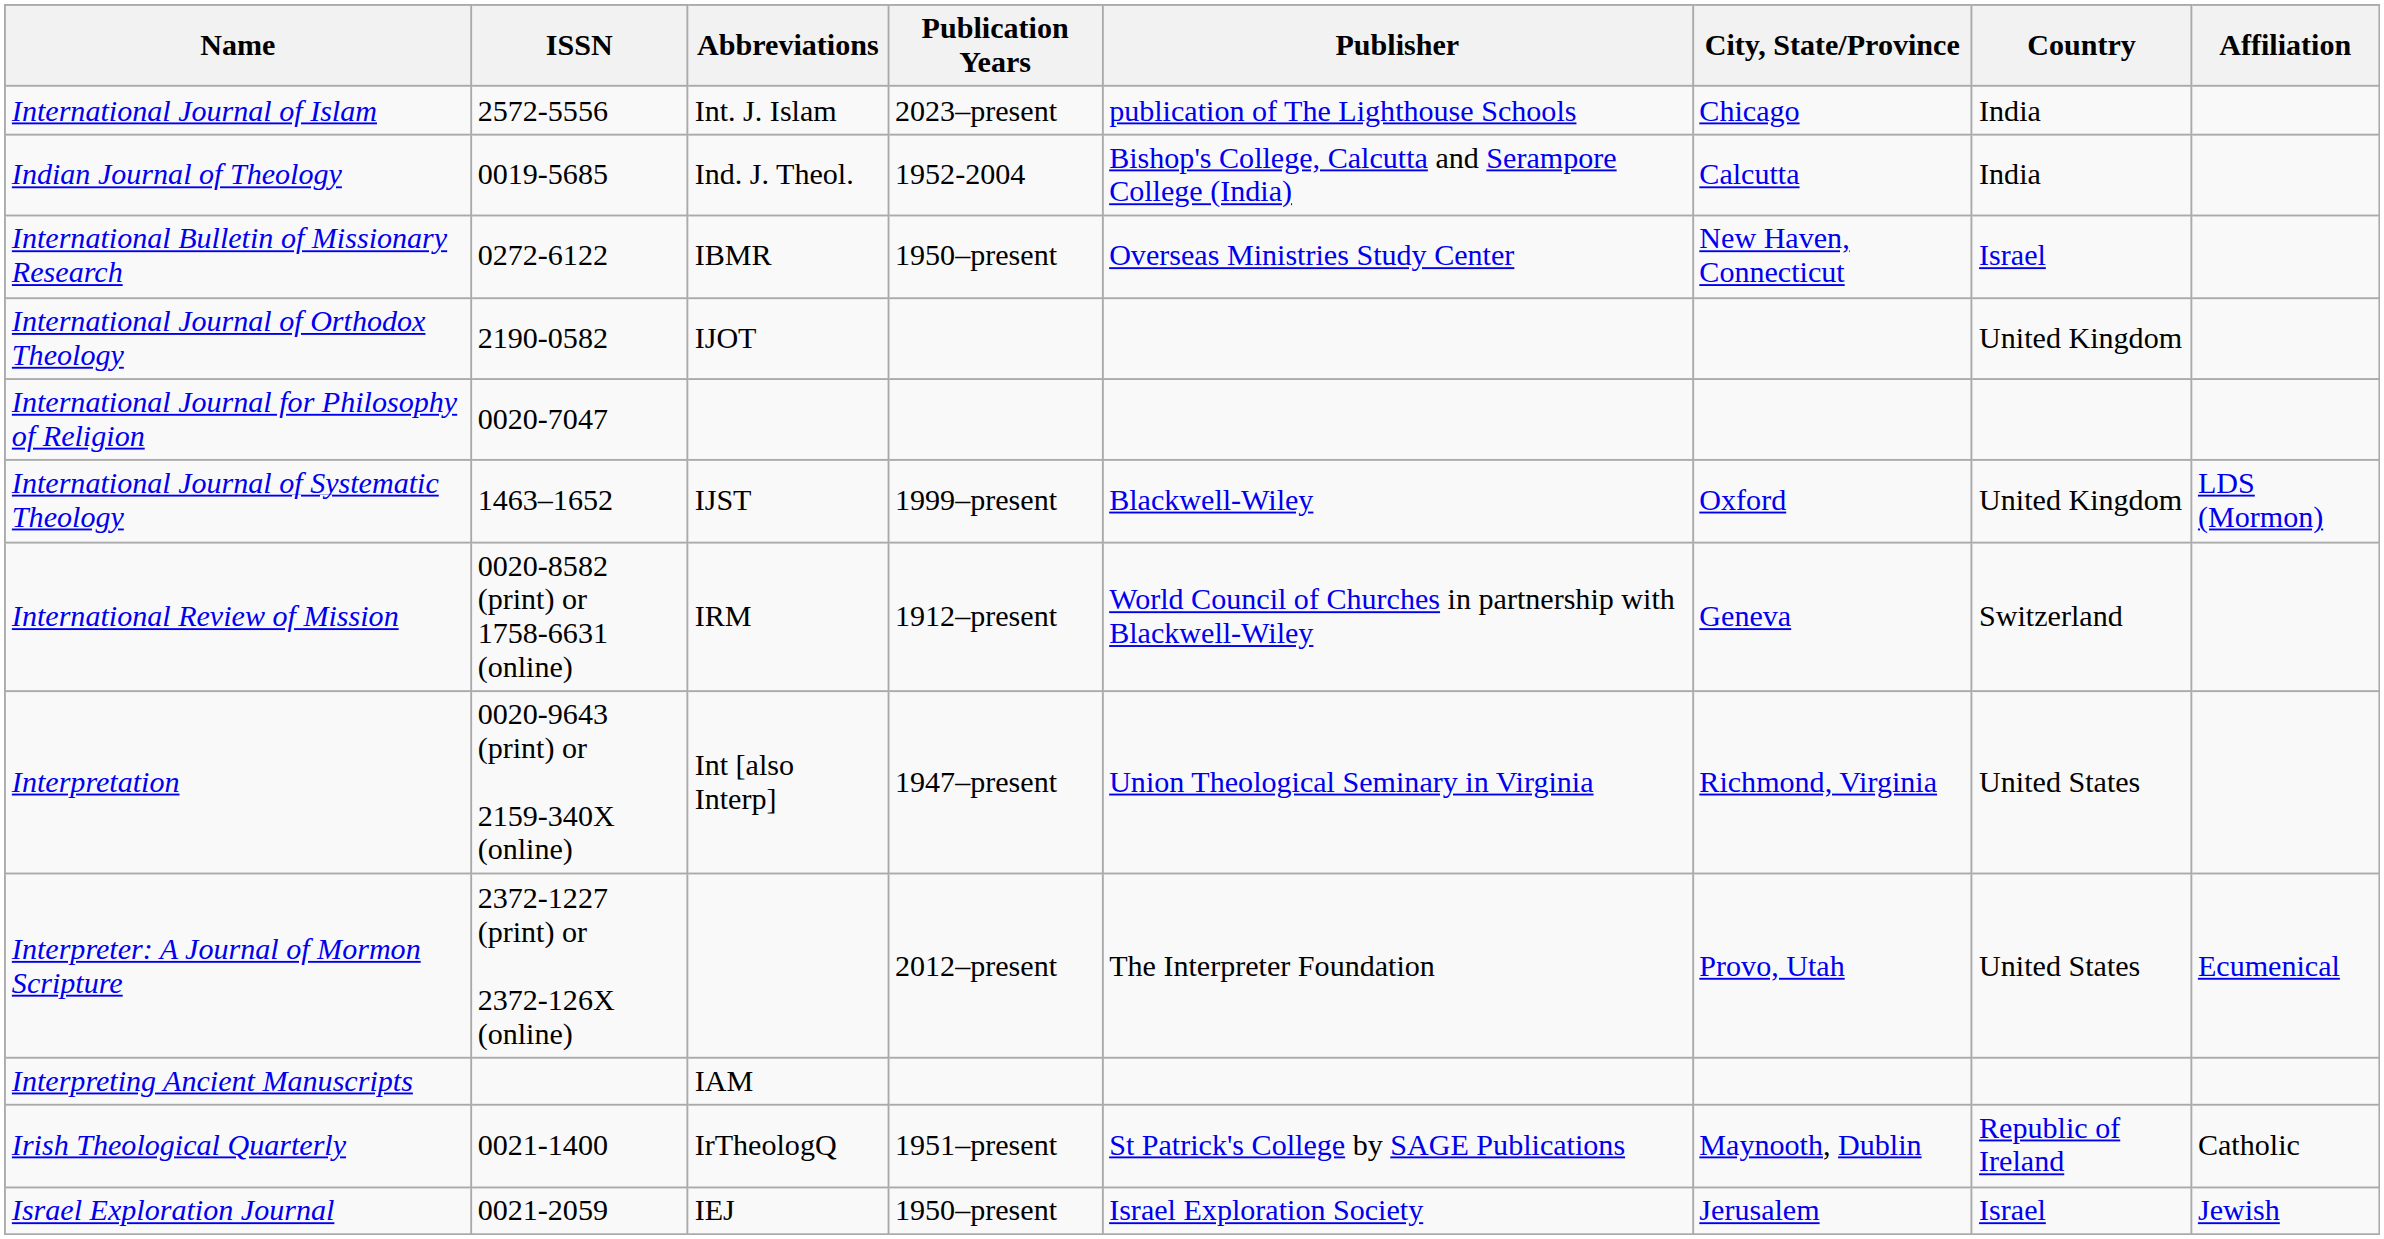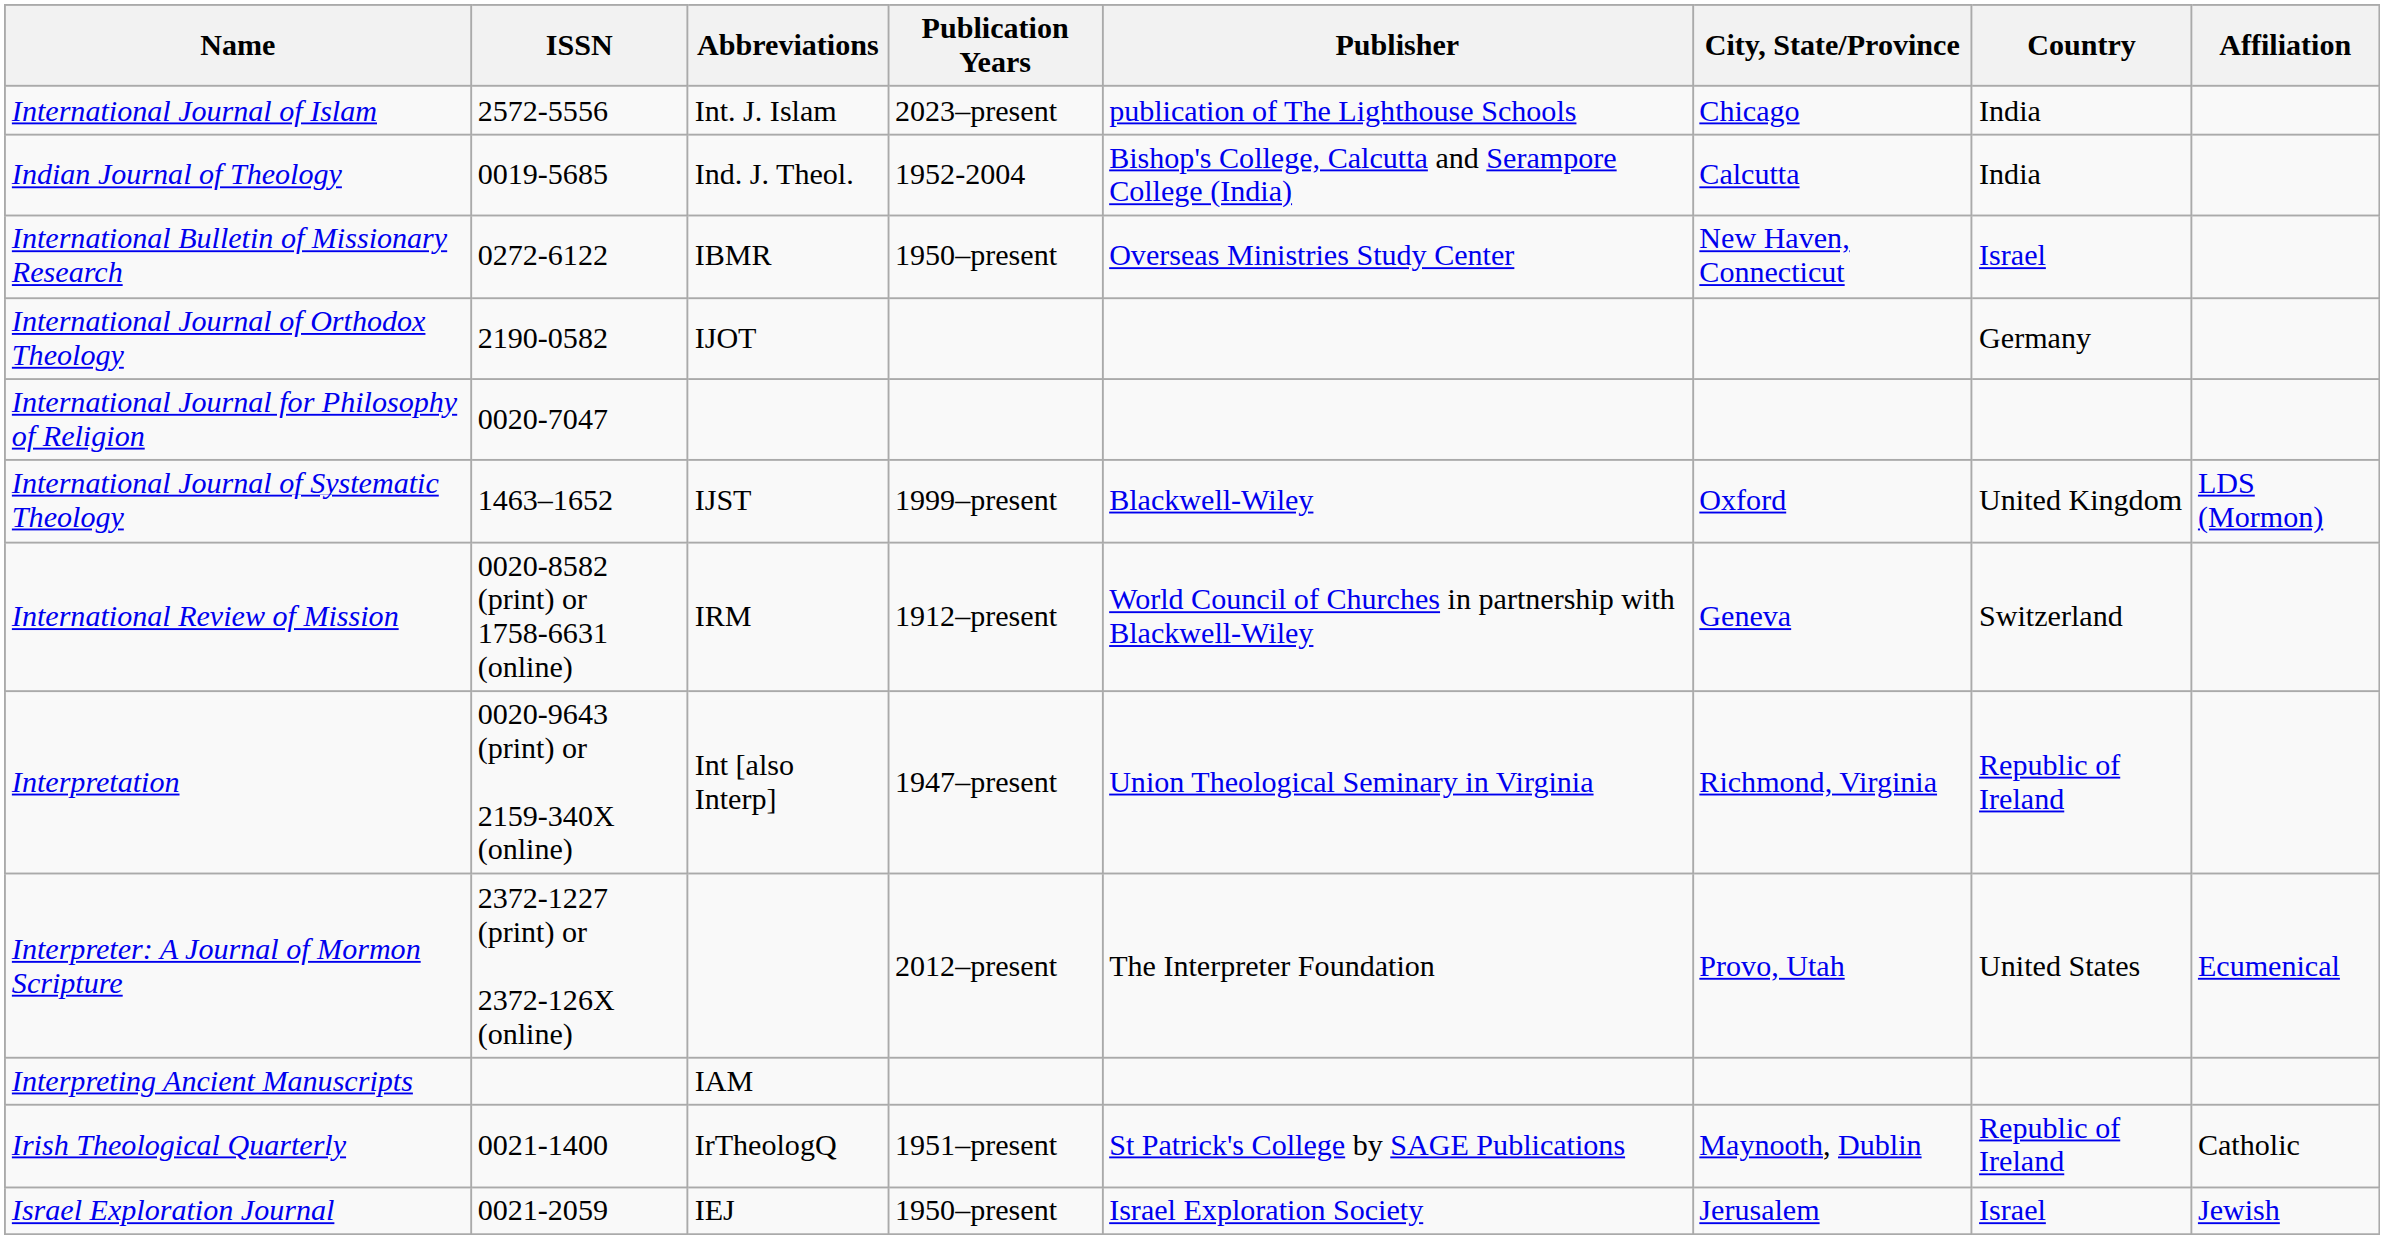International Journal of Orthodox Theology | Country: United Kingdom -> Germany
Interpretation | Country: United States -> Republic of Ireland
